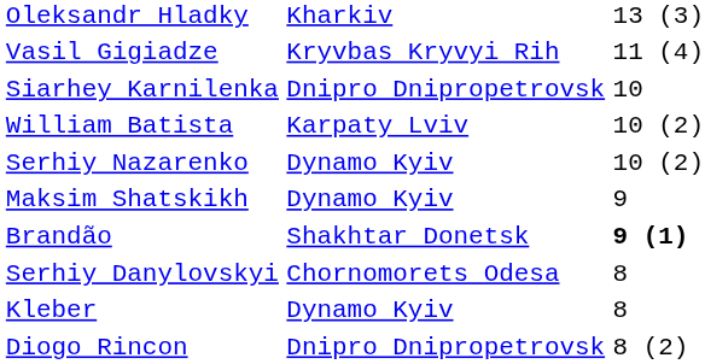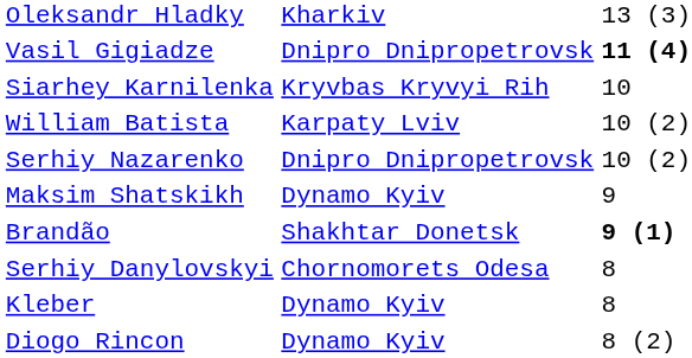Vasil Gigiadze | column 2: Kryvbas Kryvyi Rih -> Dnipro Dnipropetrovsk
Vasil Gigiadze | column 3: normal -> bold
Siarhey Karnilenka | column 2: Dnipro Dnipropetrovsk -> Kryvbas Kryvyi Rih
Serhiy Nazarenko | column 2: Dynamo Kyiv -> Dnipro Dnipropetrovsk
Diogo Rincon | column 2: Dnipro Dnipropetrovsk -> Dynamo Kyiv
